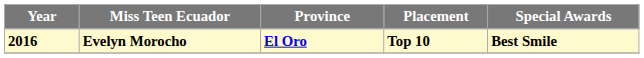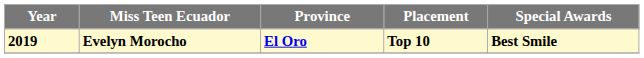Evelyn Morocho | Year: 2016 -> 2019
